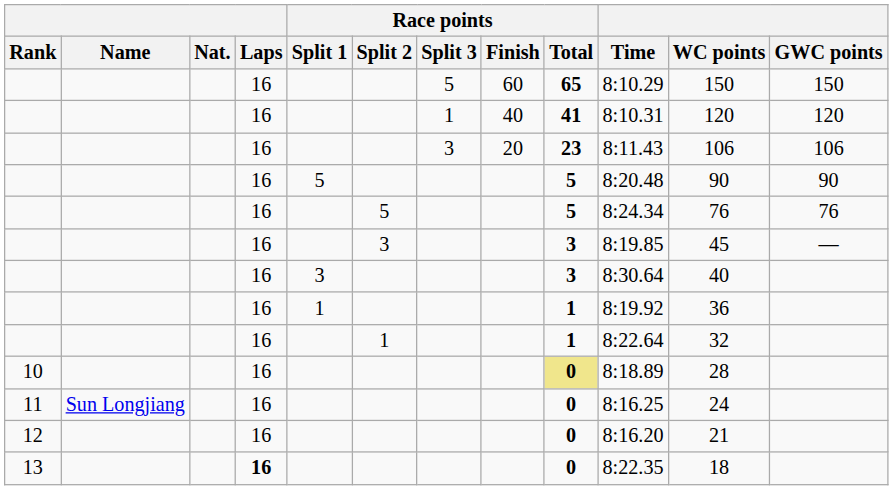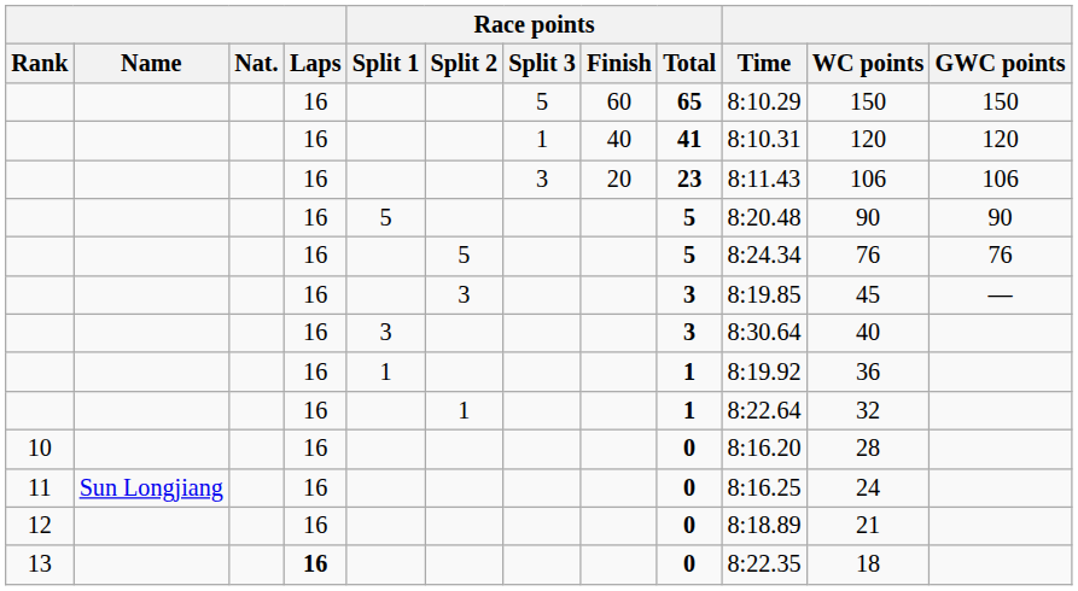10 | Race points / Total: khaki background -> no background
10 | Time: 8:18.89 -> 8:16.20
12 | Time: 8:16.20 -> 8:18.89
